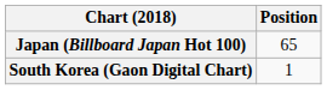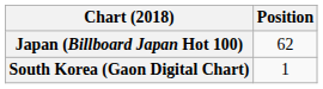Japan (Billboard Japan Hot 100) | Position: 65 -> 62
